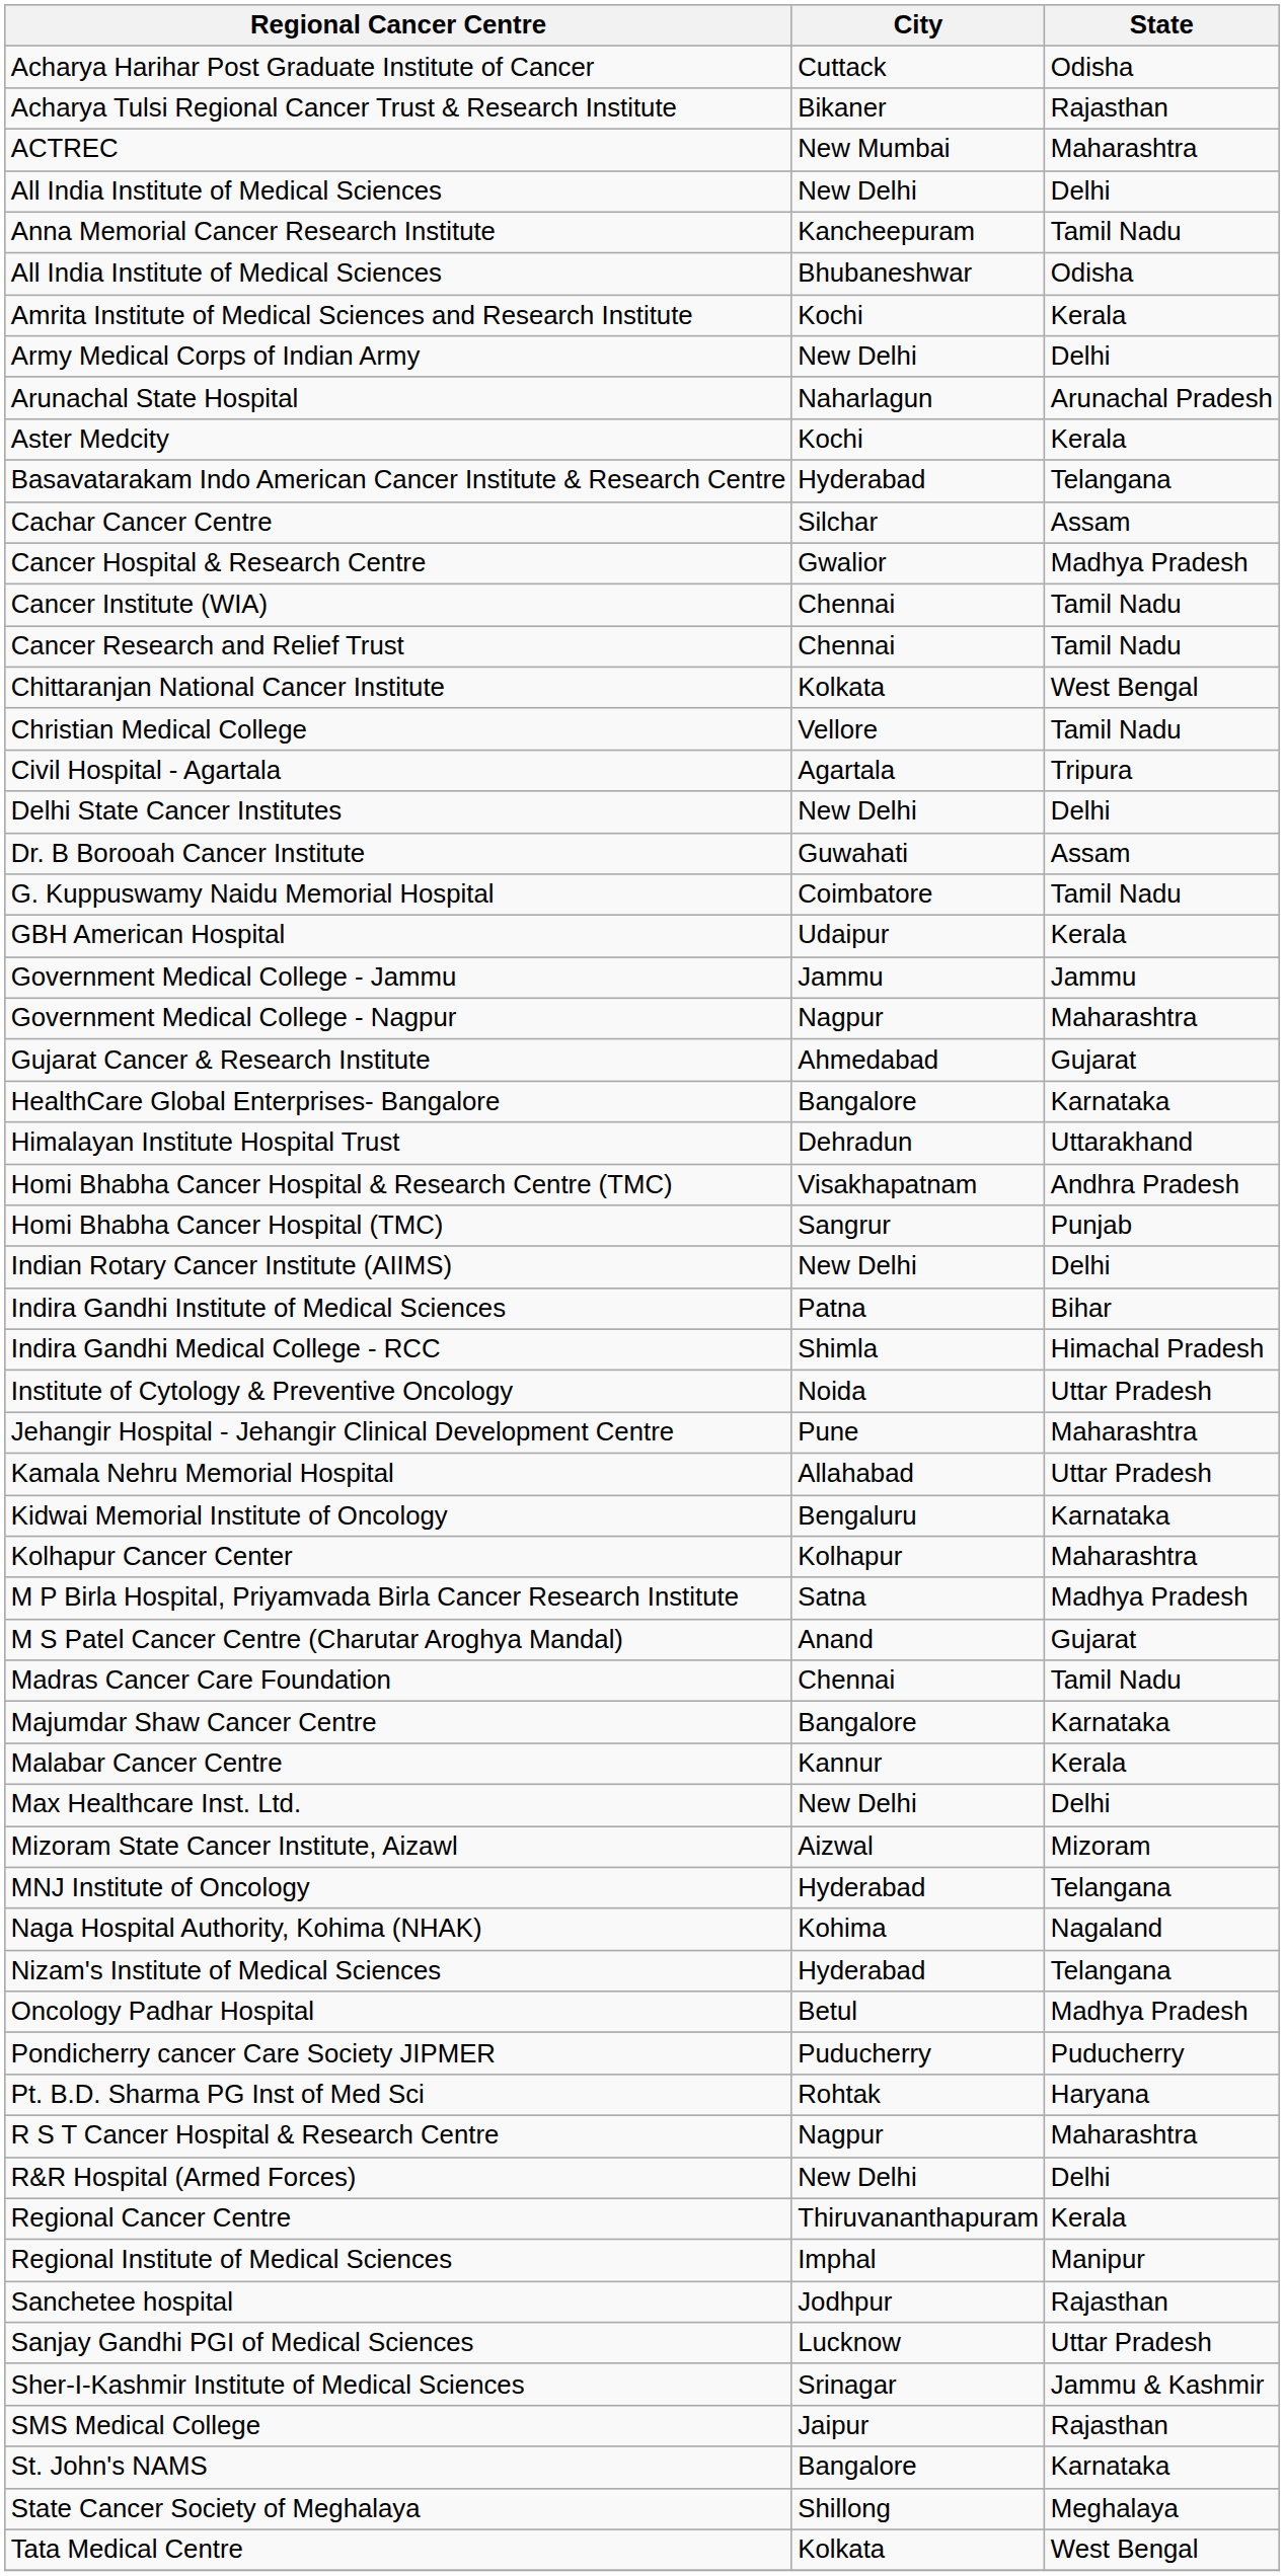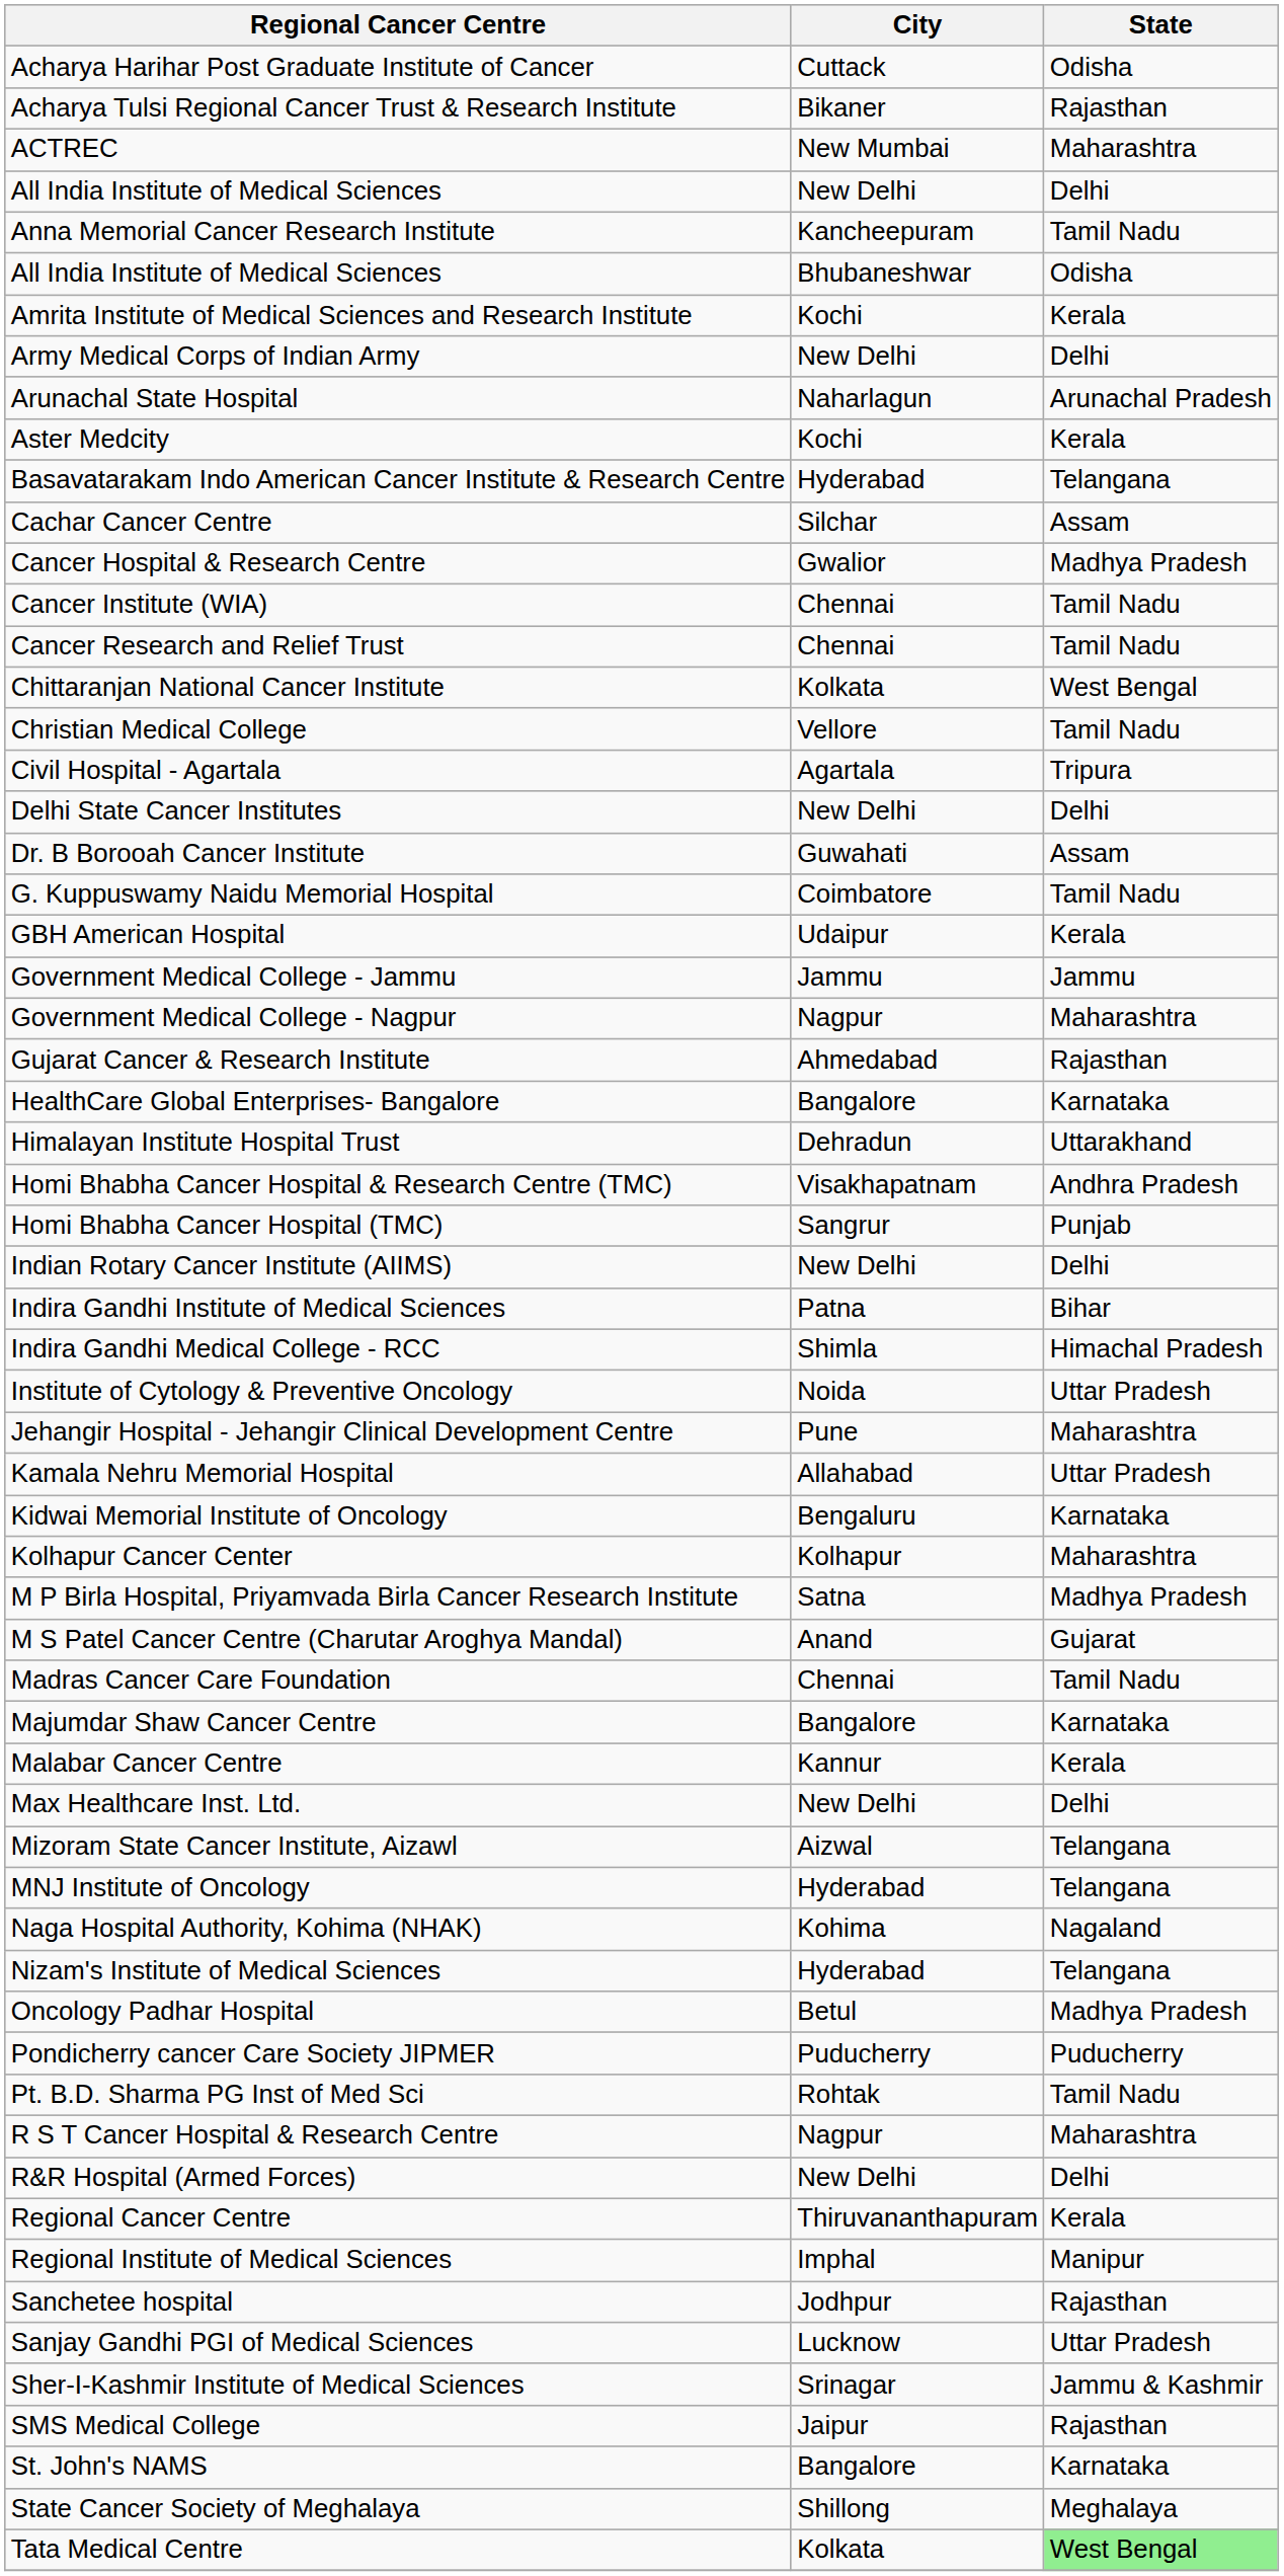Gujarat Cancer & Research Institute | State: Gujarat -> Rajasthan
Mizoram State Cancer Institute, Aizawl | State: Mizoram -> Telangana
Pt. B.D. Sharma PG Inst of Med Sci | State: Haryana -> Tamil Nadu
Tata Medical Centre | State: no background -> lightgreen background
